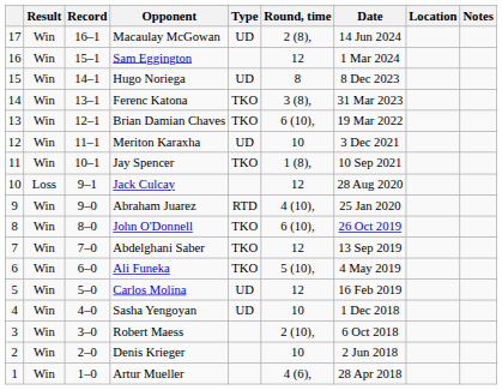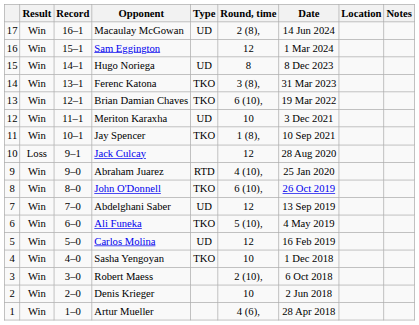Abdelghani Saber | Type: TKO -> UD
Sasha Yengoyan | Type: UD -> TKO
